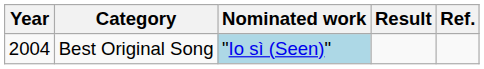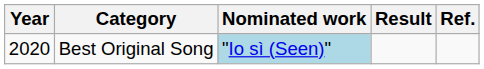Best Original Song | Year: 2004 -> 2020
